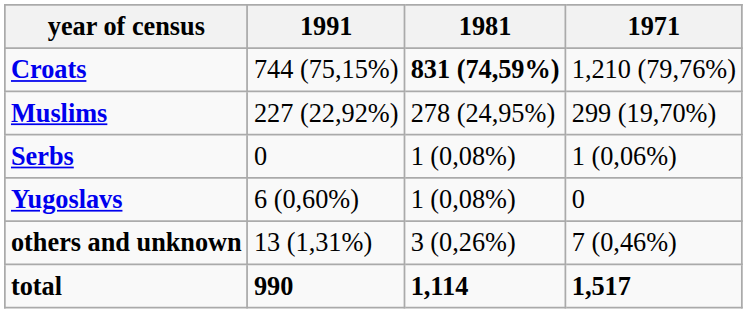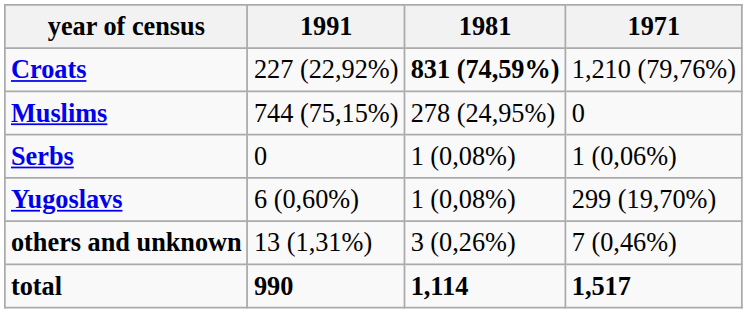Croats | 1991: 744 (75,15%) -> 227 (22,92%)
Muslims | 1991: 227 (22,92%) -> 744 (75,15%)
Muslims | 1971: 299 (19,70%) -> 0
Yugoslavs | 1971: 0 -> 299 (19,70%)
